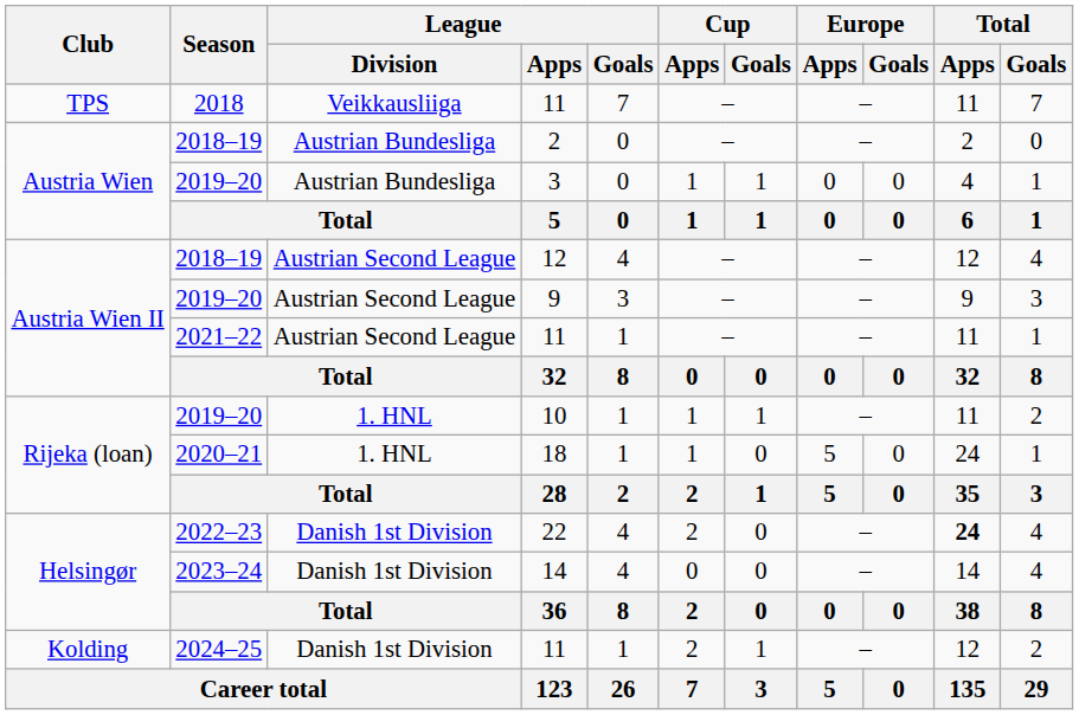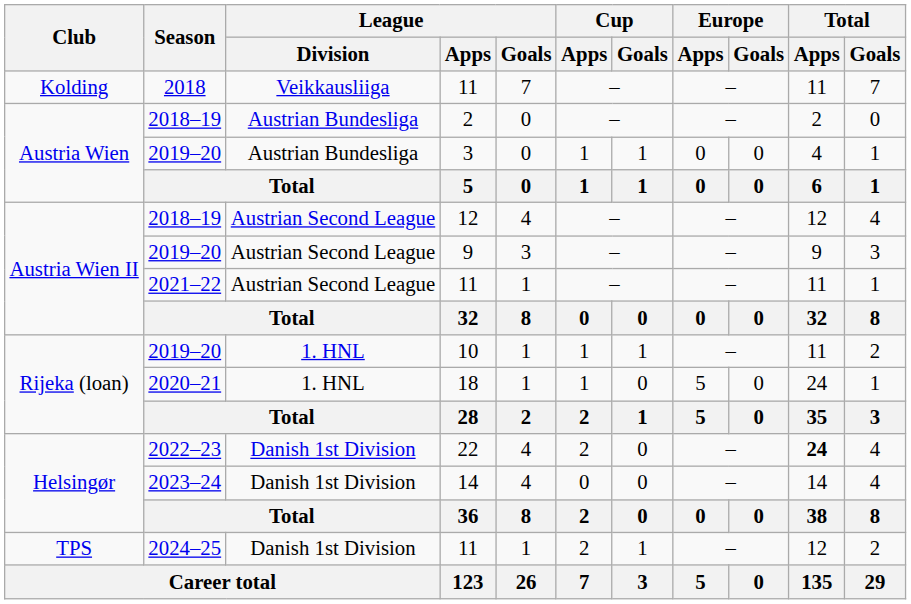2018 / 11 | Club: TPS -> Kolding
2024–25 / 11 | Club: Kolding -> TPS
